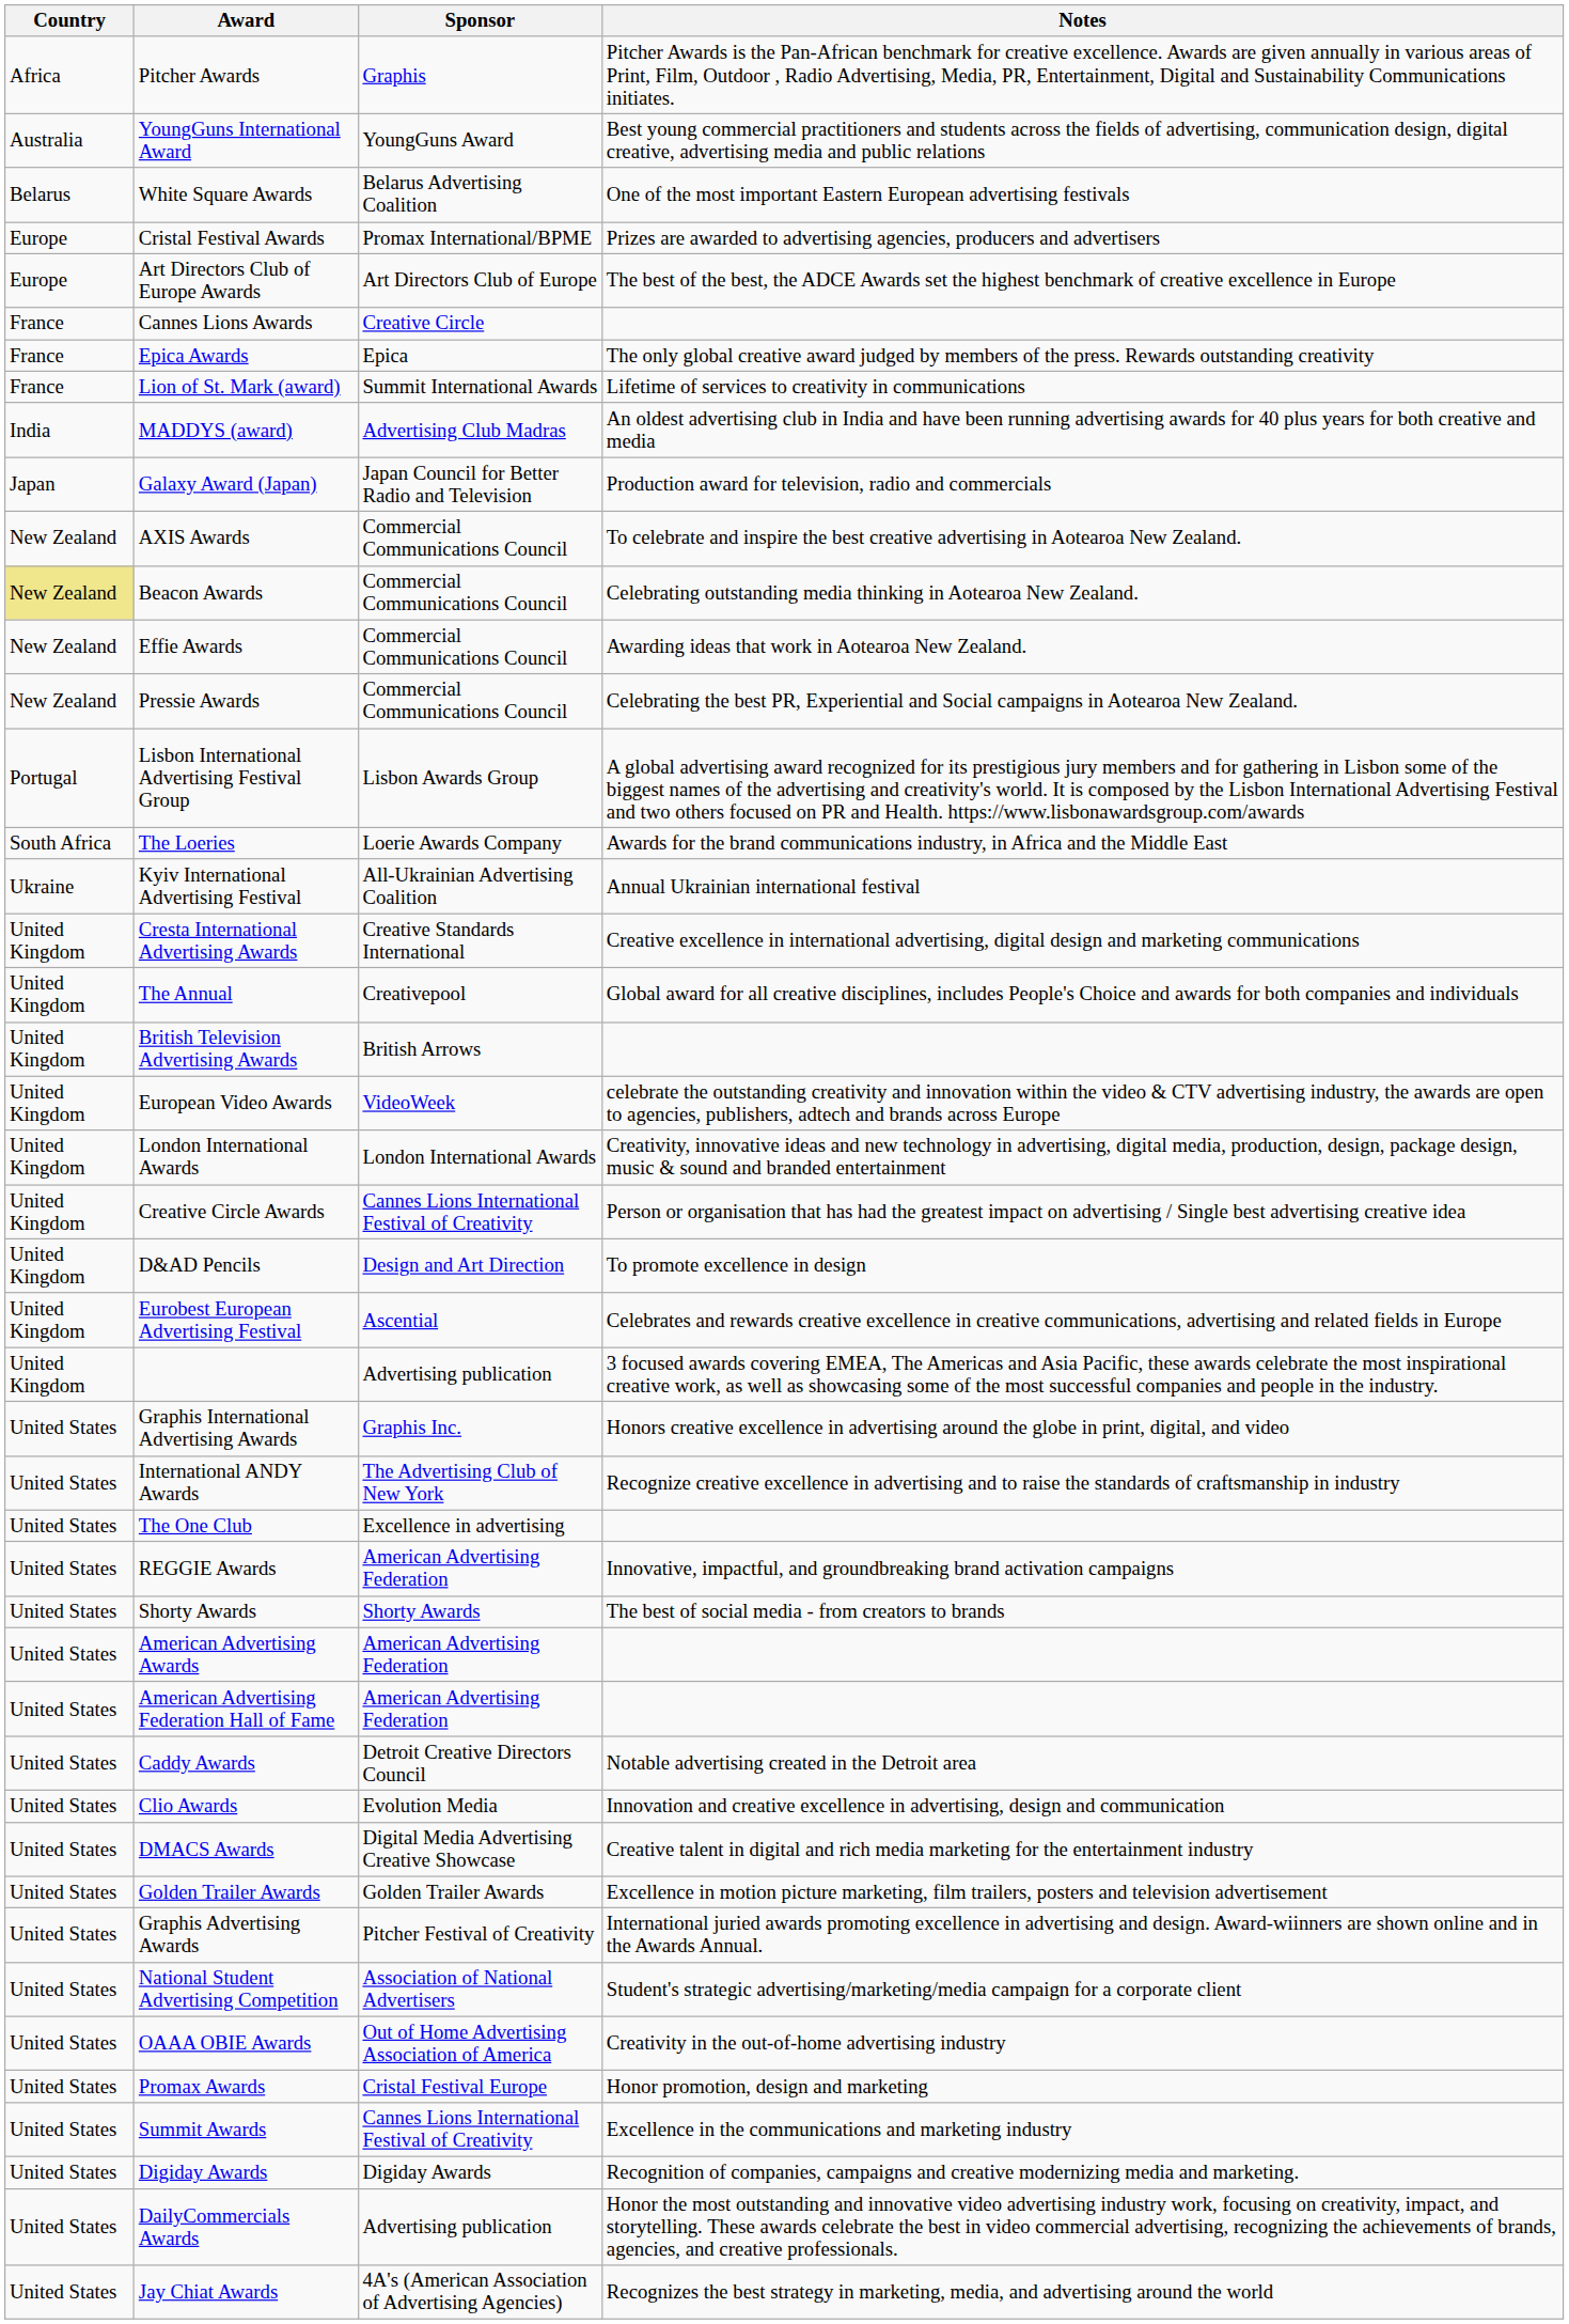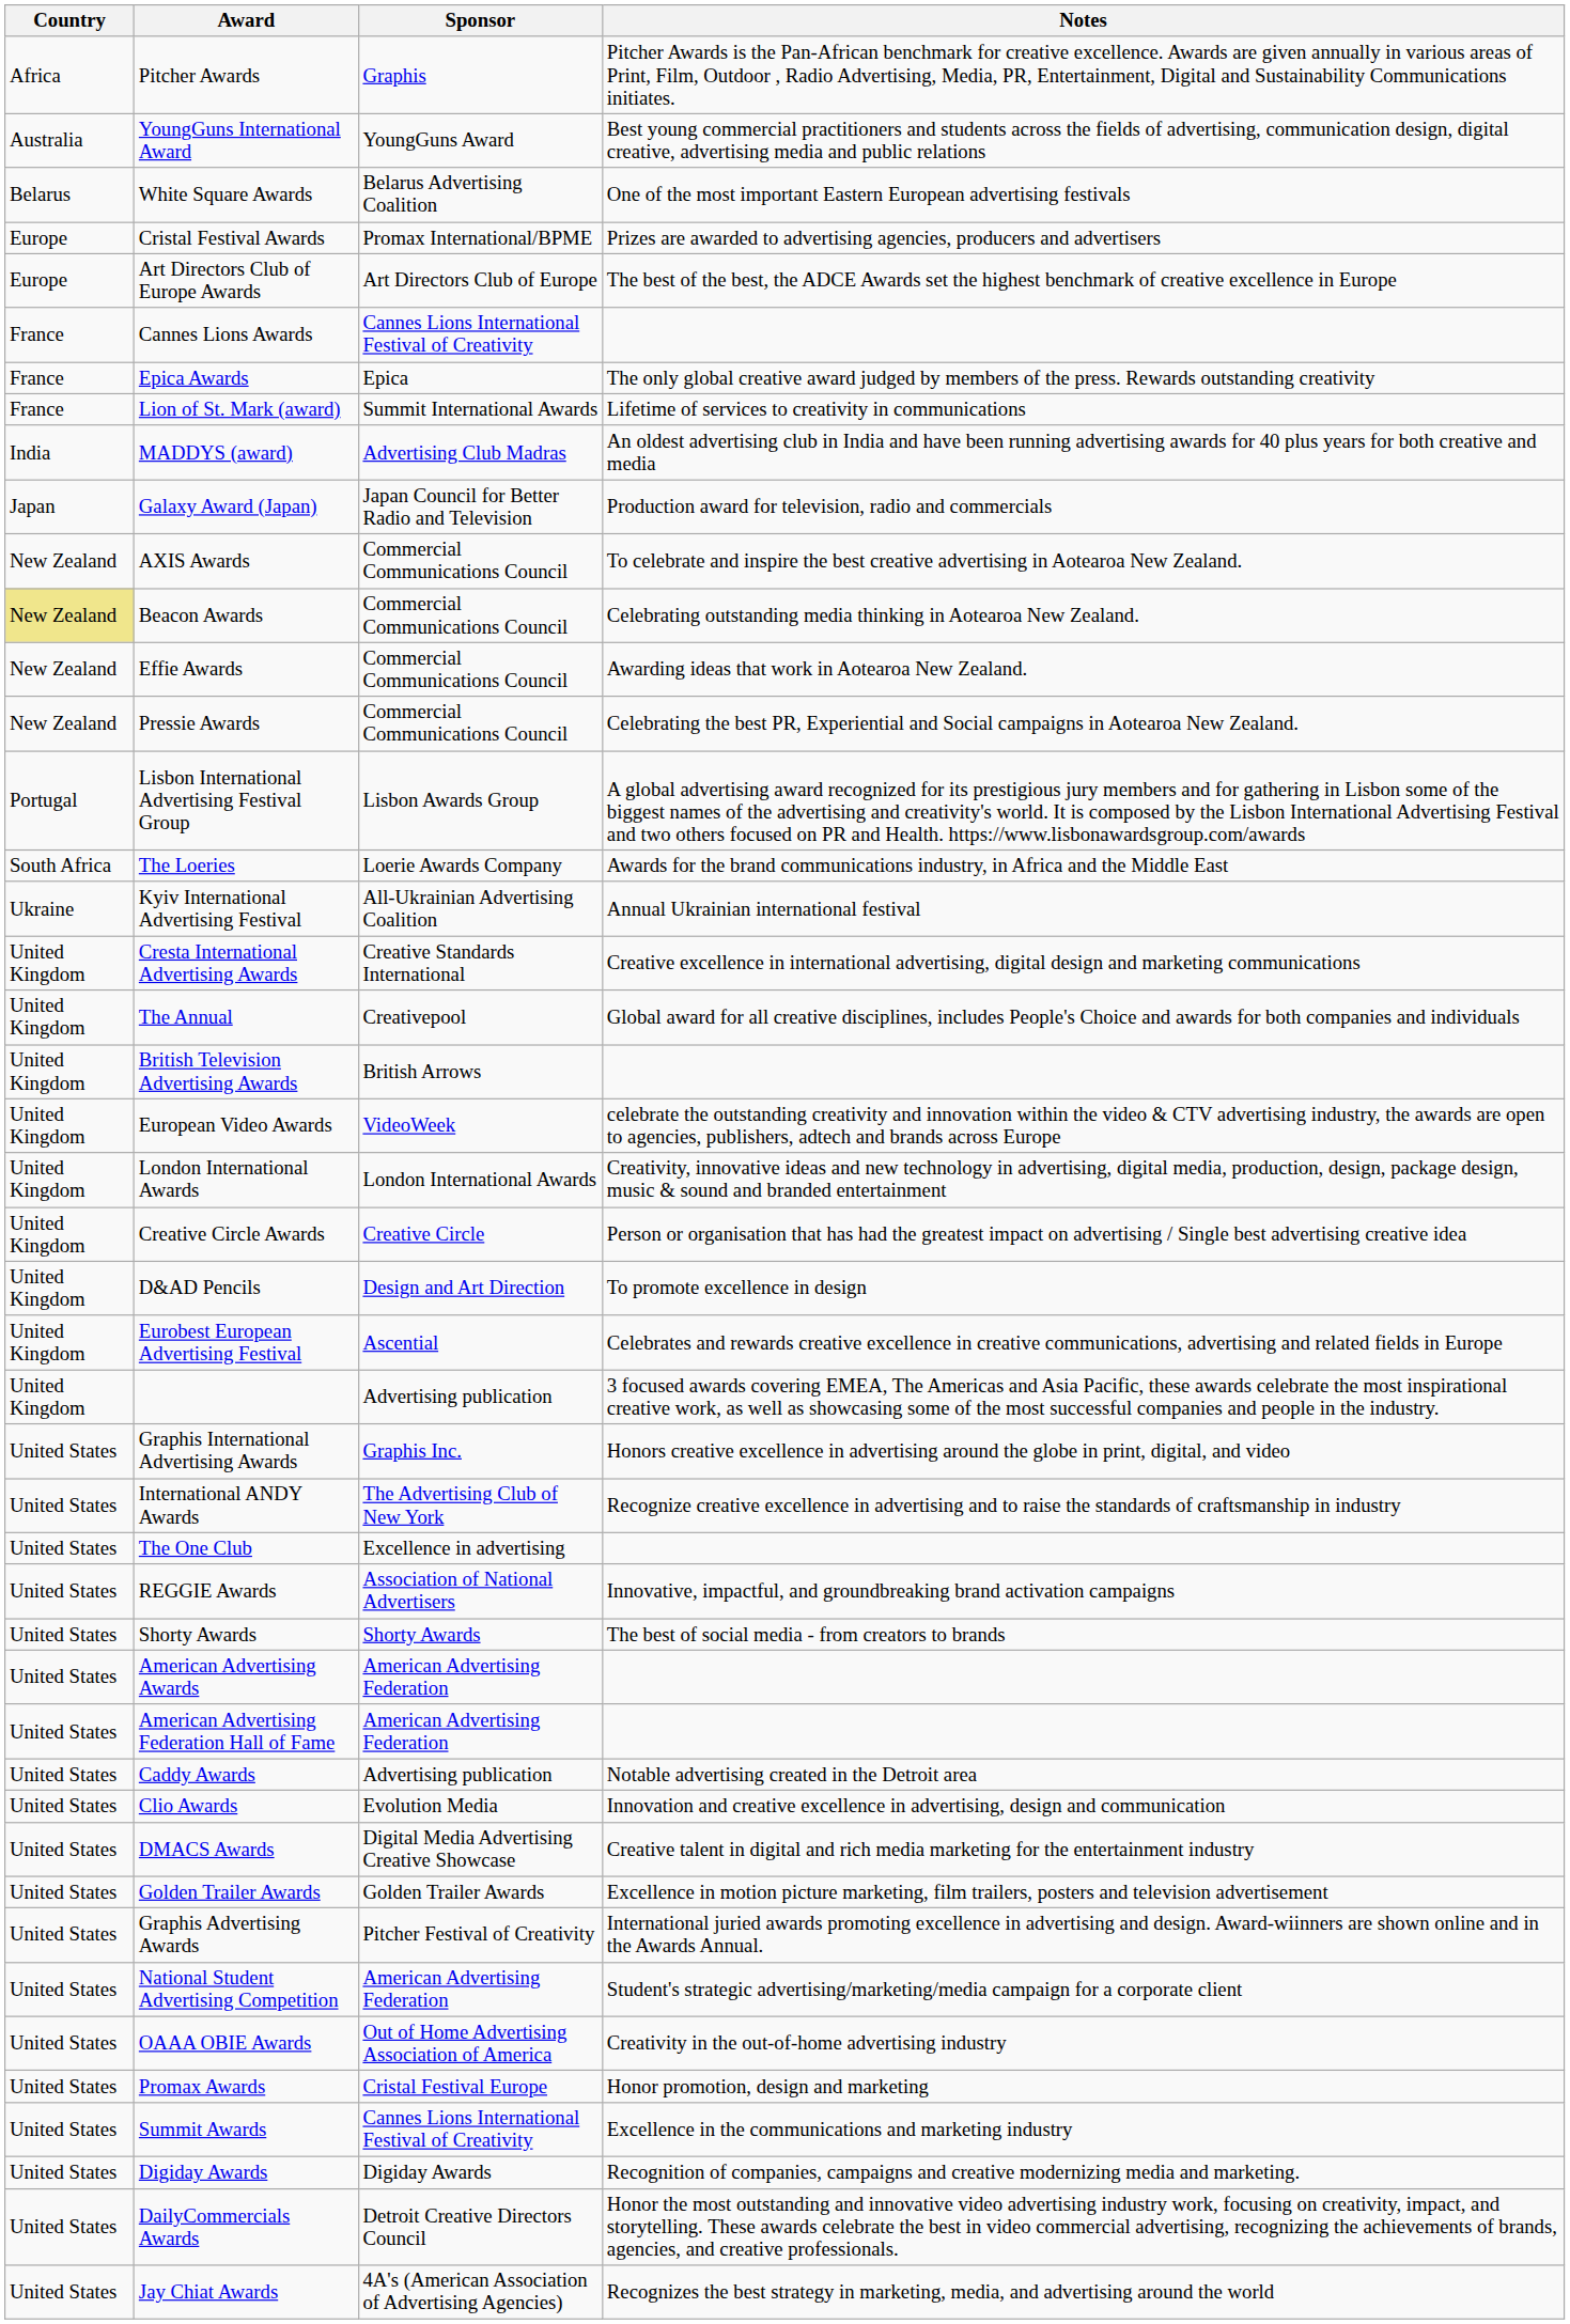Cannes Lions Awards | Sponsor: Creative Circle -> Cannes Lions International Festival of Creativity
Creative Circle Awards | Sponsor: Cannes Lions International Festival of Creativity -> Creative Circle
REGGIE Awards | Sponsor: American Advertising Federation -> Association of National Advertisers
Caddy Awards | Sponsor: Detroit Creative Directors Council -> Advertising publication
National Student Advertising Competition | Sponsor: Association of National Advertisers -> American Advertising Federation
DailyCommercials Awards | Sponsor: Advertising publication -> Detroit Creative Directors Council
